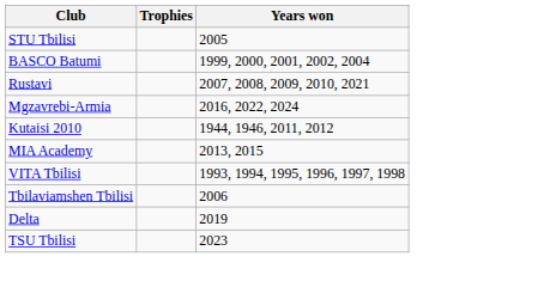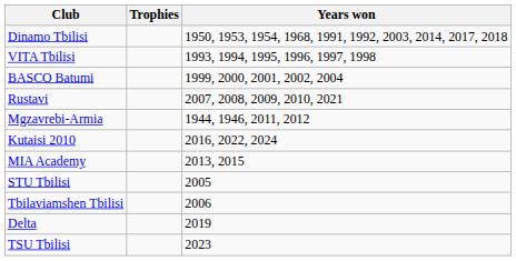+ row: Dinamo Tbilisi | 1950, 1953, 1954, 1968, 1991, 1992, 2003, 2014, 2017, 2018
rows swapped: VITA Tbilisi <-> STU Tbilisi
Mgzavrebi-Armia | Years won: 2016, 2022, 2024 -> 1944, 1946, 2011, 2012
Kutaisi 2010 | Years won: 1944, 1946, 2011, 2012 -> 2016, 2022, 2024
